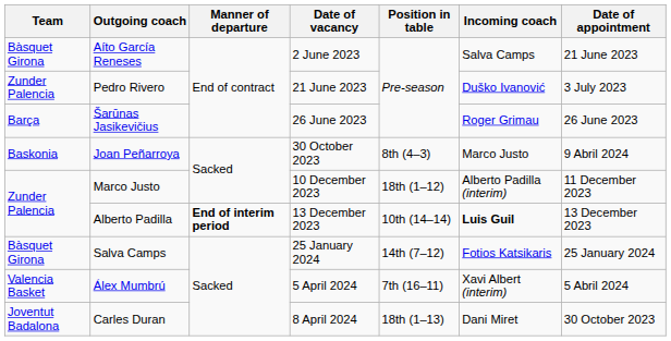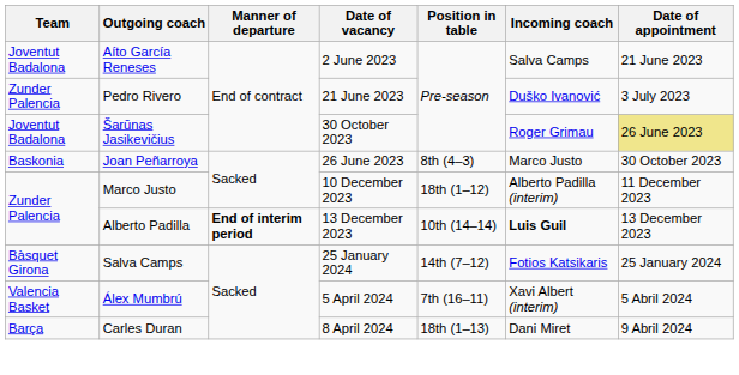Aíto García Reneses | Team: Bàsquet Girona -> Joventut Badalona
Šarūnas Jasikevičius | Team: Barça -> Joventut Badalona
Šarūnas Jasikevičius | Date of vacancy: 26 June 2023 -> 30 October 2023
Šarūnas Jasikevičius | Date of appointment: no background -> khaki background
Joan Peñarroya | Date of vacancy: 30 October 2023 -> 26 June 2023
Joan Peñarroya | Date of appointment: 9 Abril 2024 -> 30 October 2023
Carles Duran | Team: Joventut Badalona -> Barça
Carles Duran | Date of appointment: 30 October 2023 -> 9 Abril 2024
